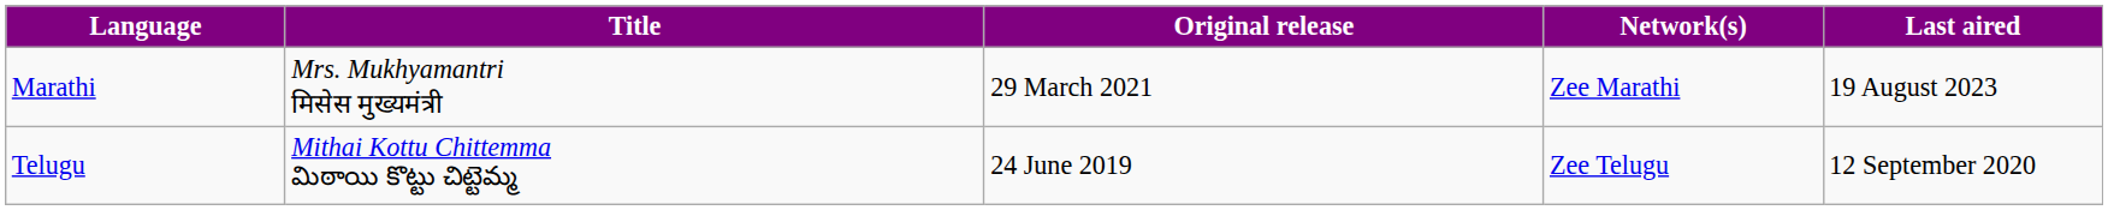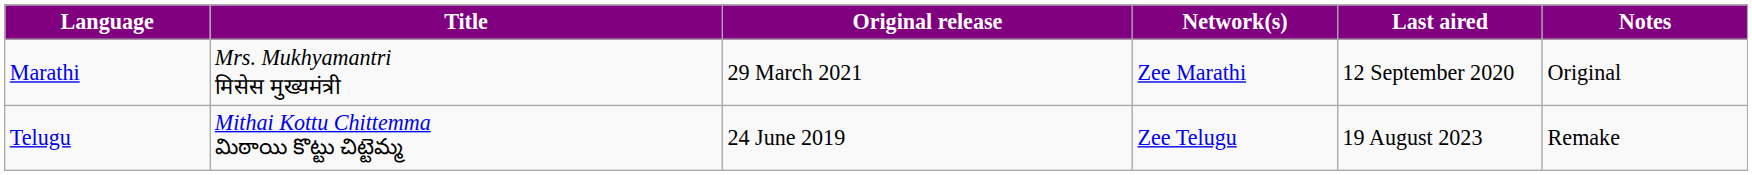+ column: Notes | Original | Remake
Marathi | Last aired: 19 August 2023 -> 12 September 2020
Telugu | Last aired: 12 September 2020 -> 19 August 2023
